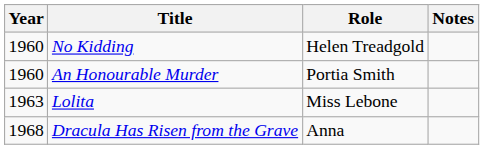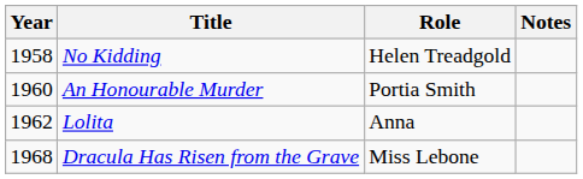No Kidding | Year: 1960 -> 1958
Lolita | Year: 1963 -> 1962
Lolita | Role: Miss Lebone -> Anna
Dracula Has Risen from the Grave | Role: Anna -> Miss Lebone
